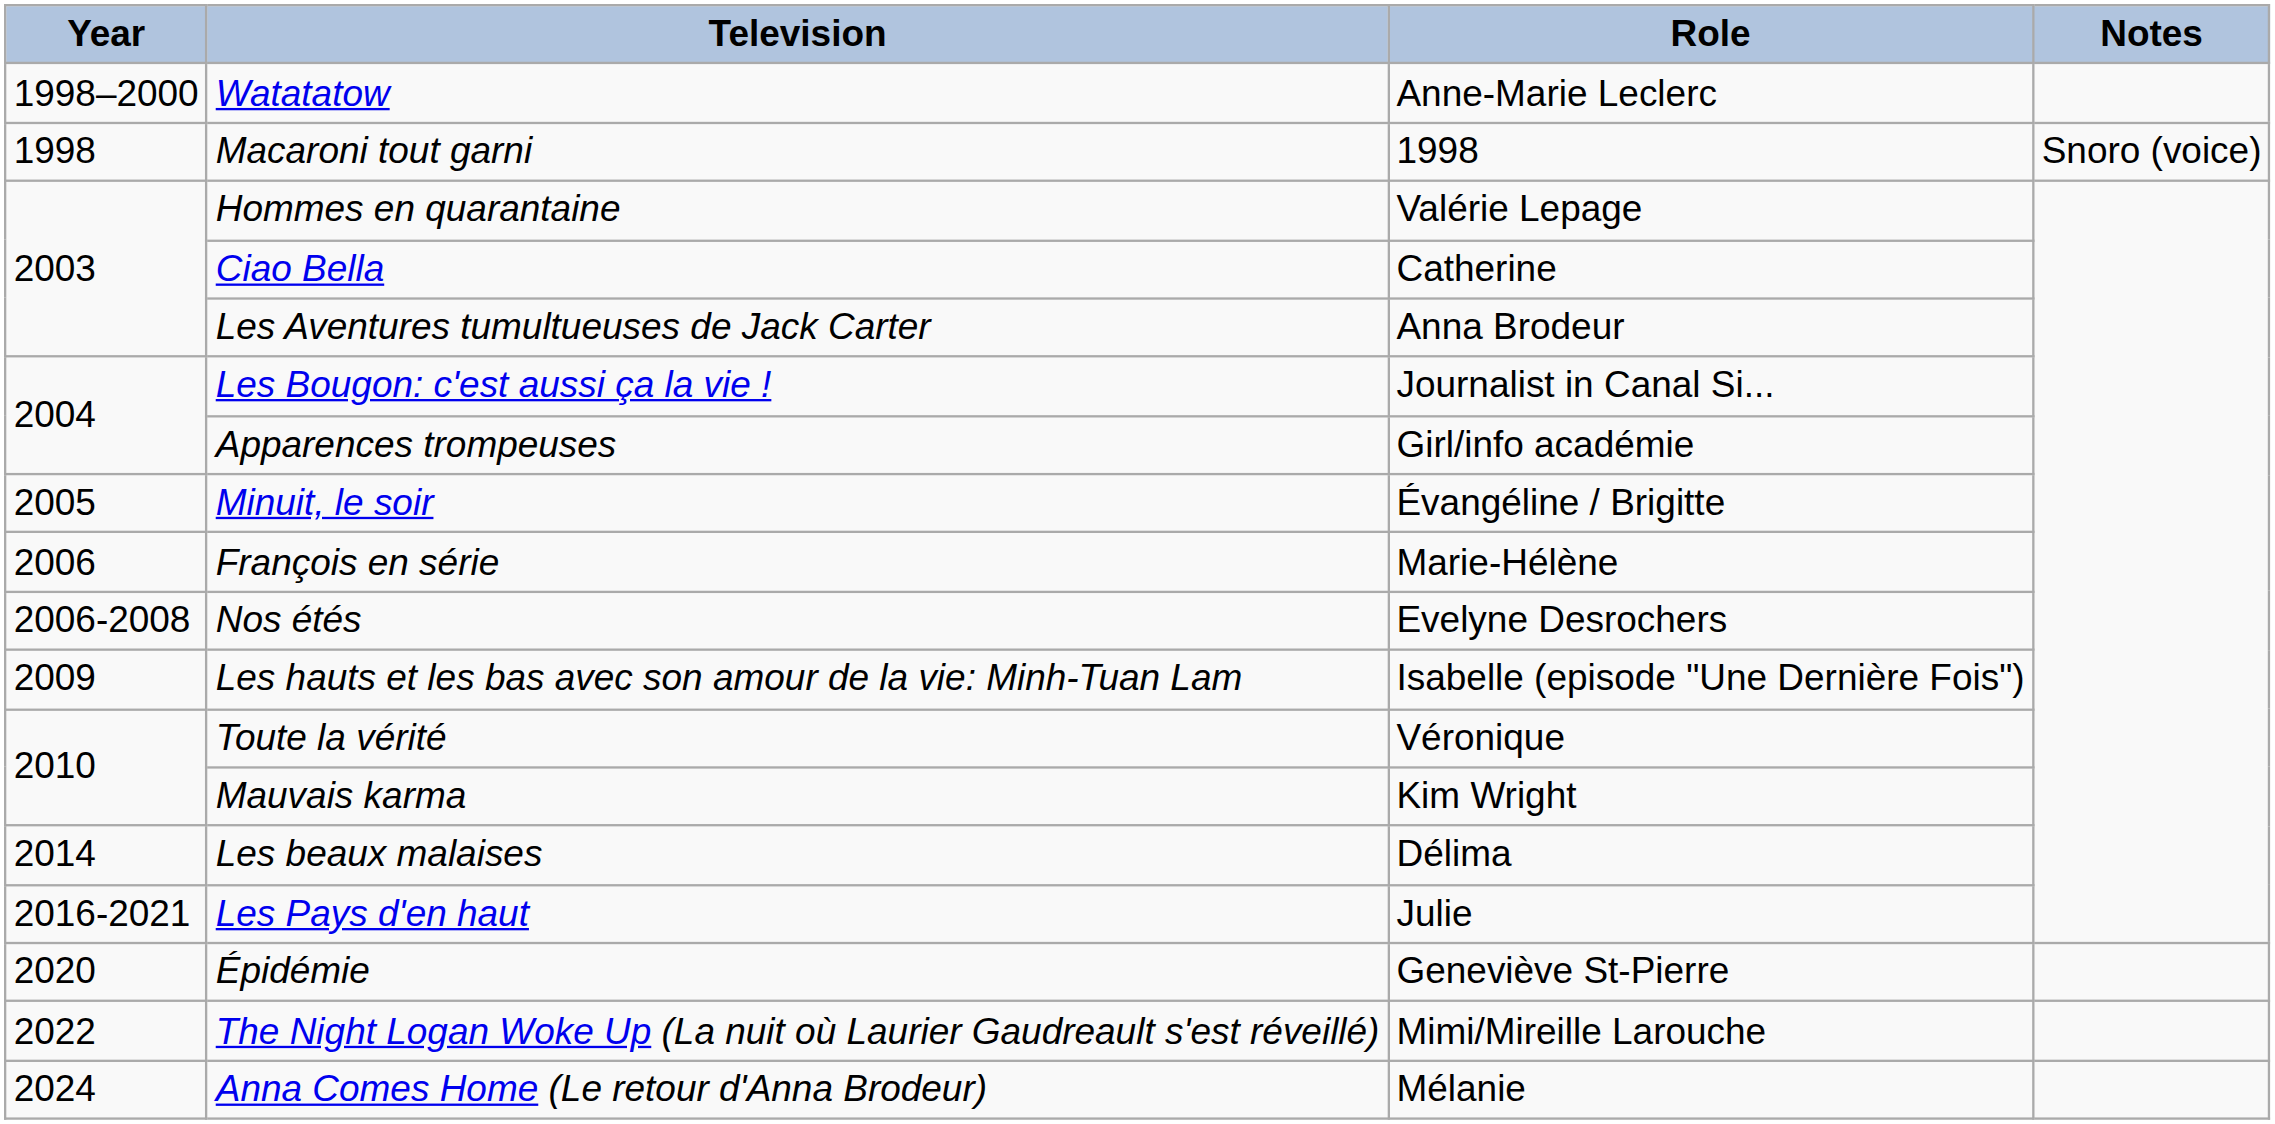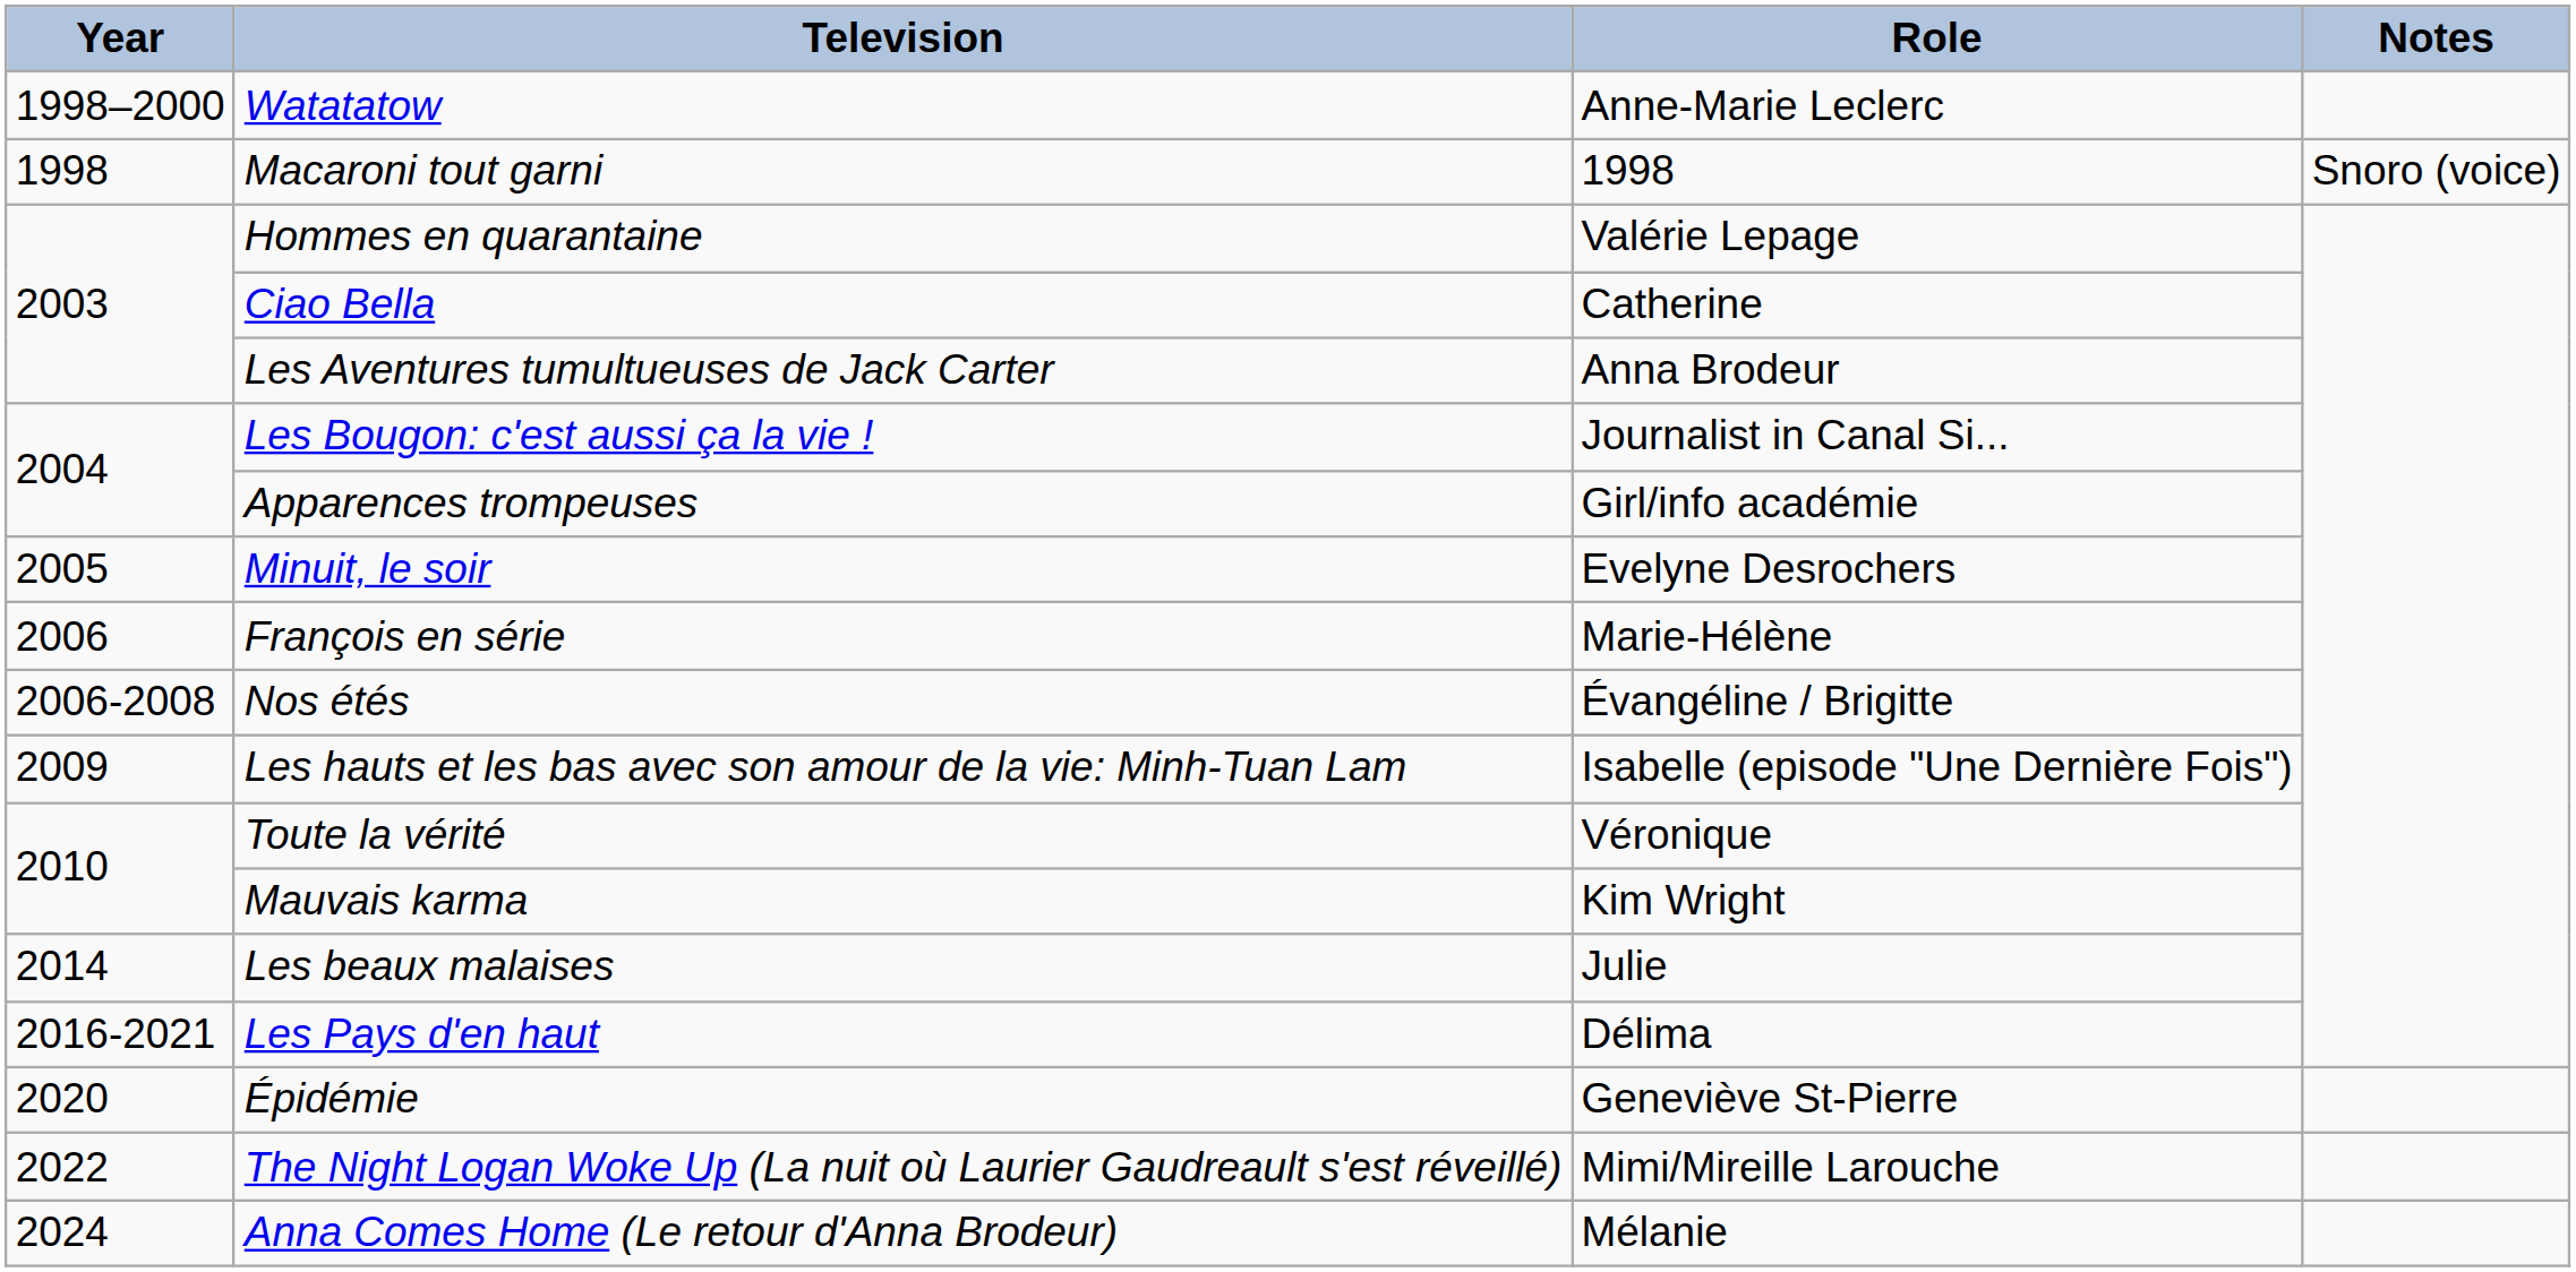Minuit, le soir | Role: Évangéline / Brigitte -> Evelyne Desrochers
Nos étés | Role: Evelyne Desrochers -> Évangéline / Brigitte
Les beaux malaises | Role: Délima -> Julie
Les Pays d'en haut | Role: Julie -> Délima
